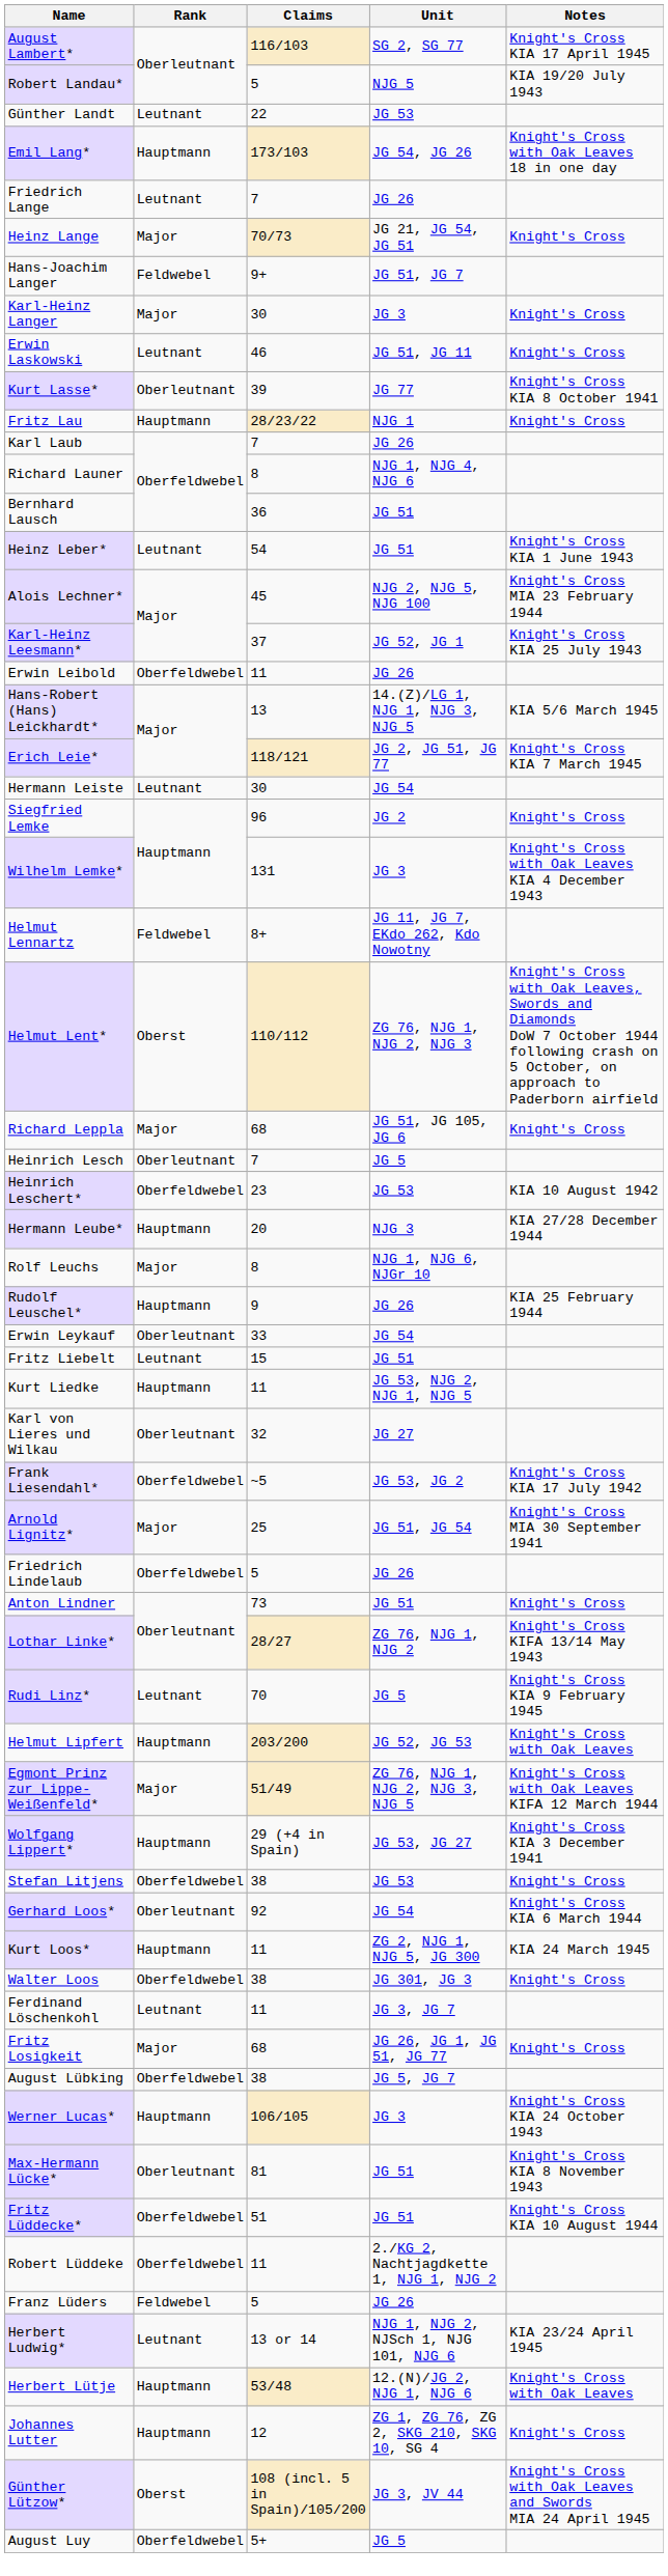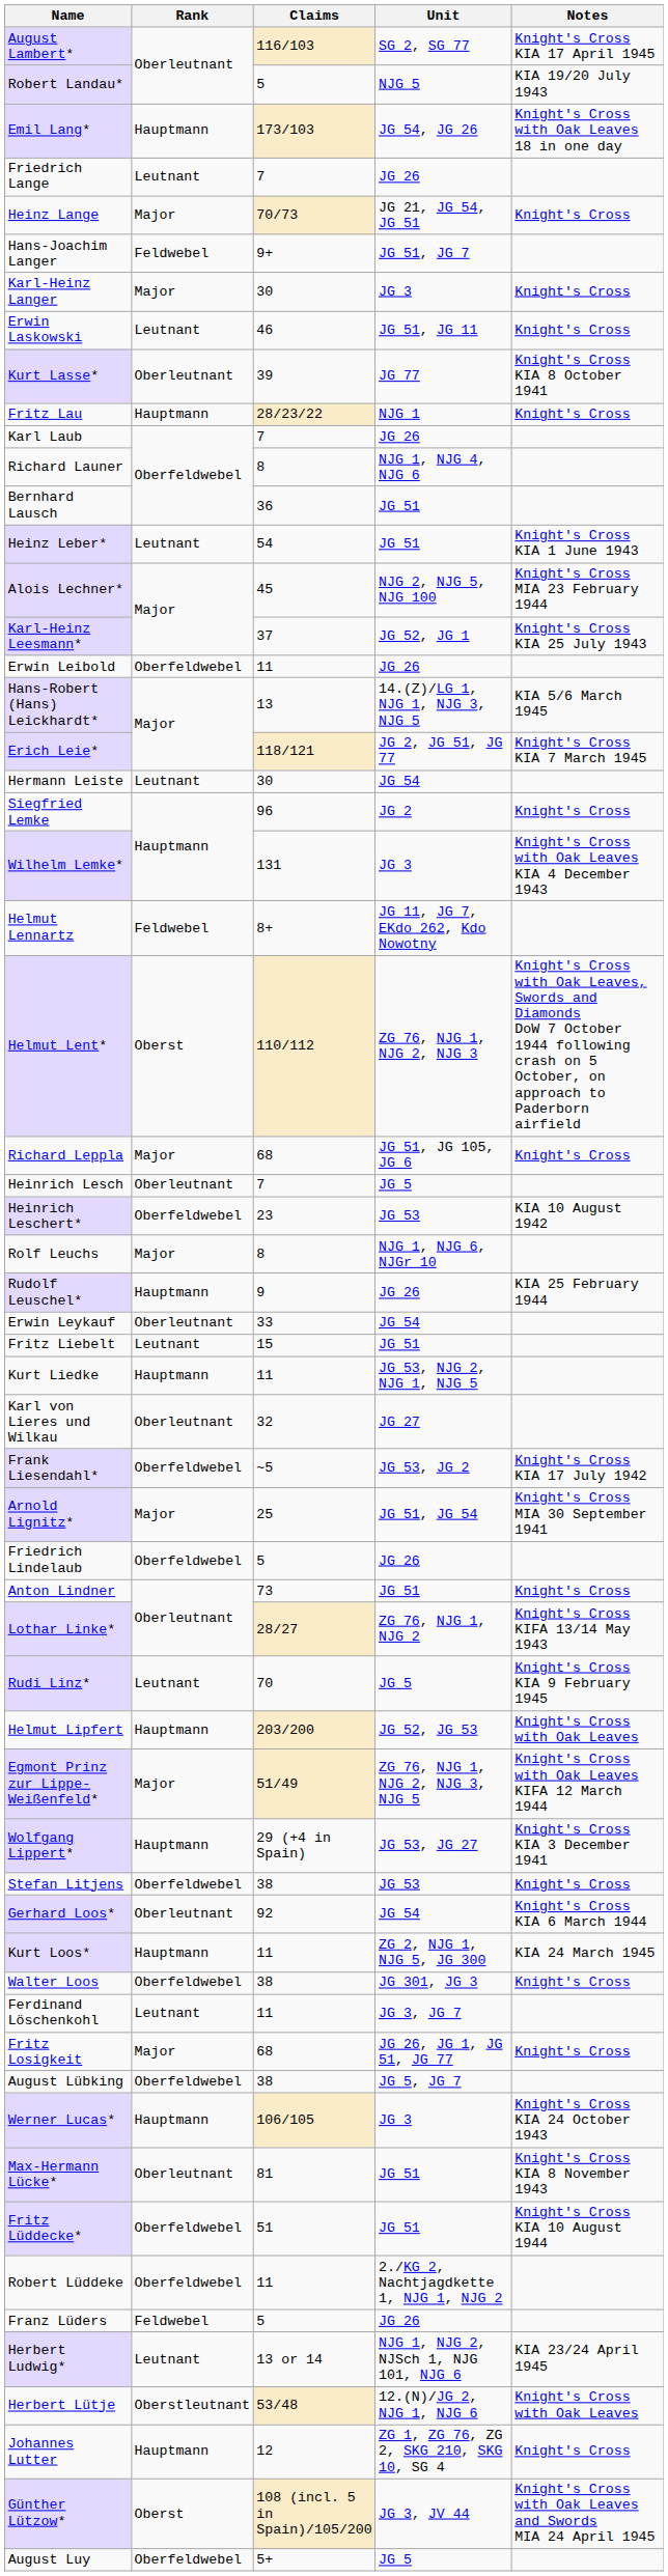- row: Günther Landt | Leutnant | 22 | JG 53
- row: Hermann Leube* | Hauptmann | 20 | NJG 3 | KIA 27/28 December 1944
Herbert Lütje | Rank: Hauptmann -> Oberstleutnant
